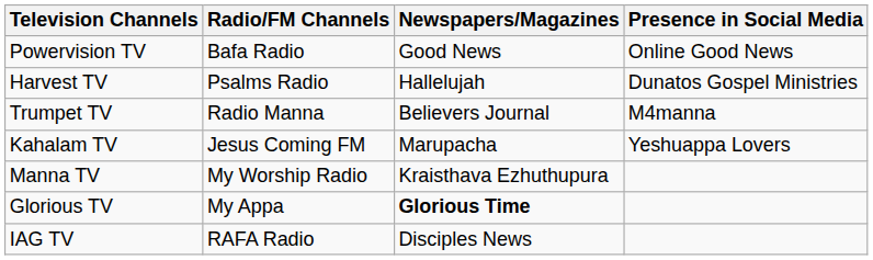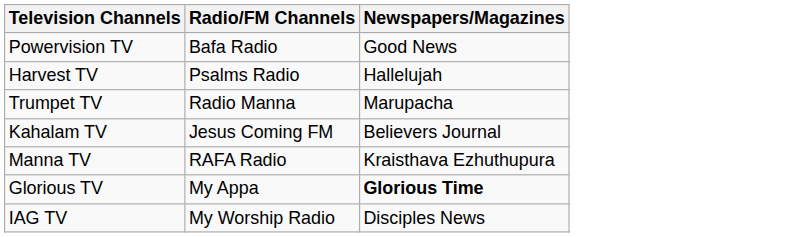- column: Presence in Social Media | Online Good News | Dunatos Gospel Ministries | M4manna | Yeshuappa Lovers
Trumpet TV | Newspapers/Magazines: Believers Journal -> Marupacha
Kahalam TV | Newspapers/Magazines: Marupacha -> Believers Journal
Manna TV | Radio/FM Channels: My Worship Radio -> RAFA Radio
IAG TV | Radio/FM Channels: RAFA Radio -> My Worship Radio
